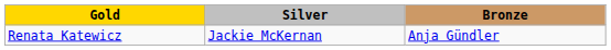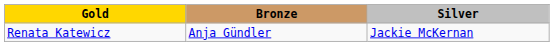columns swapped: Silver <-> Bronze
